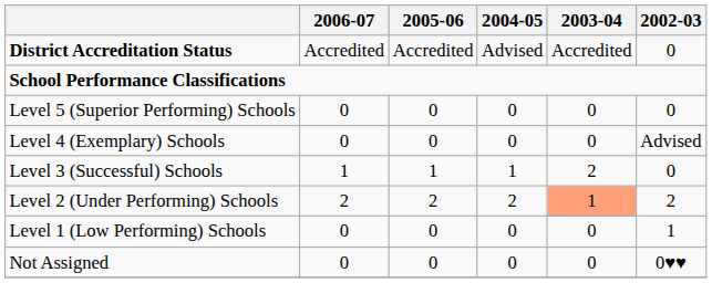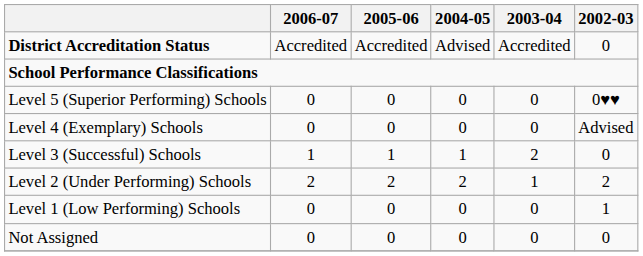Level 5 (Superior Performing) Schools | 2002-03: 0 -> 0♥♥
Level 2 (Under Performing) Schools | 2003-04: lightsalmon background -> no background
Not Assigned | 2002-03: 0♥♥ -> 0
